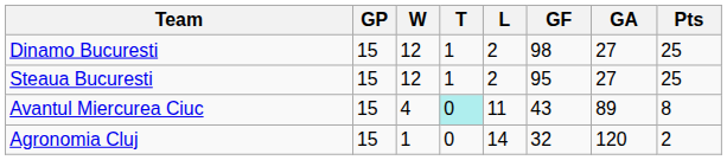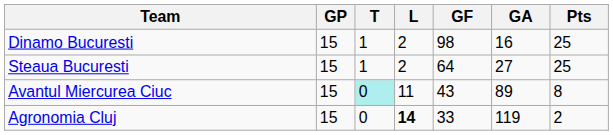- column: W | 12 | 12 | 4 | 1
Dinamo Bucuresti | GA: 27 -> 16
Steaua Bucuresti | GF: 95 -> 64
Agronomia Cluj | L: normal -> bold
Agronomia Cluj | GF: 32 -> 33
Agronomia Cluj | GA: 120 -> 119
